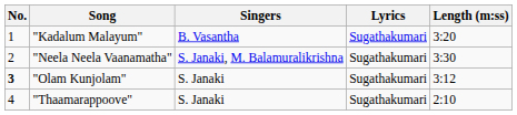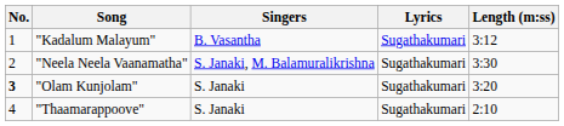"Kadalum Malayum" | Length (m:ss): 3:20 -> 3:12
"Olam Kunjolam" | Length (m:ss): 3:12 -> 3:20
